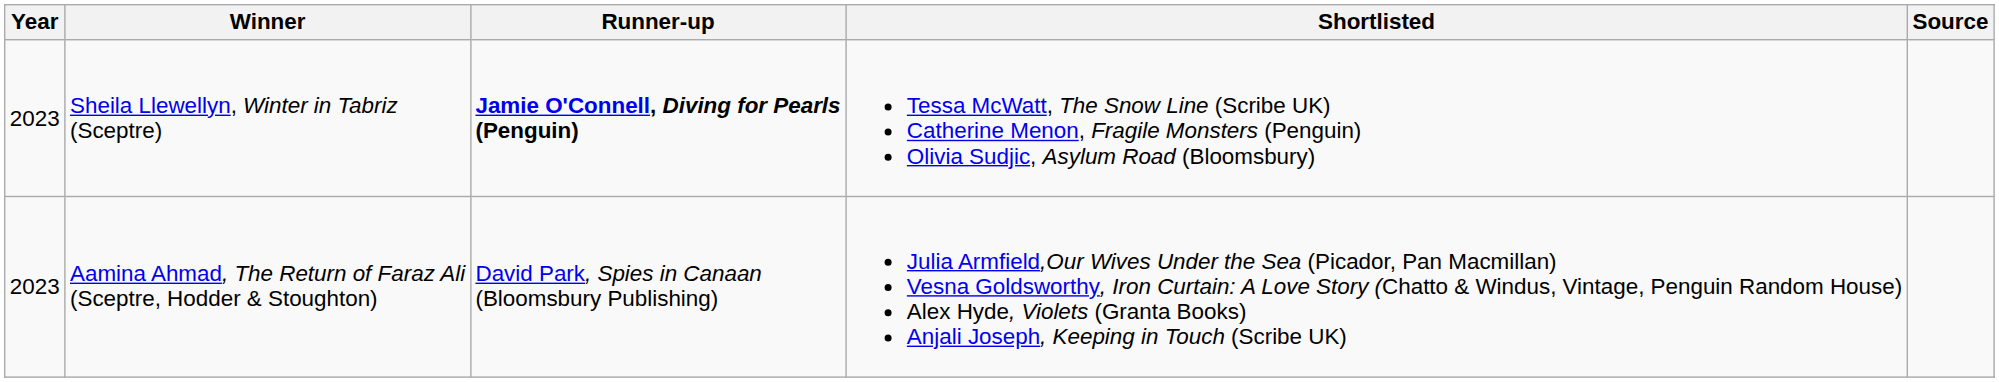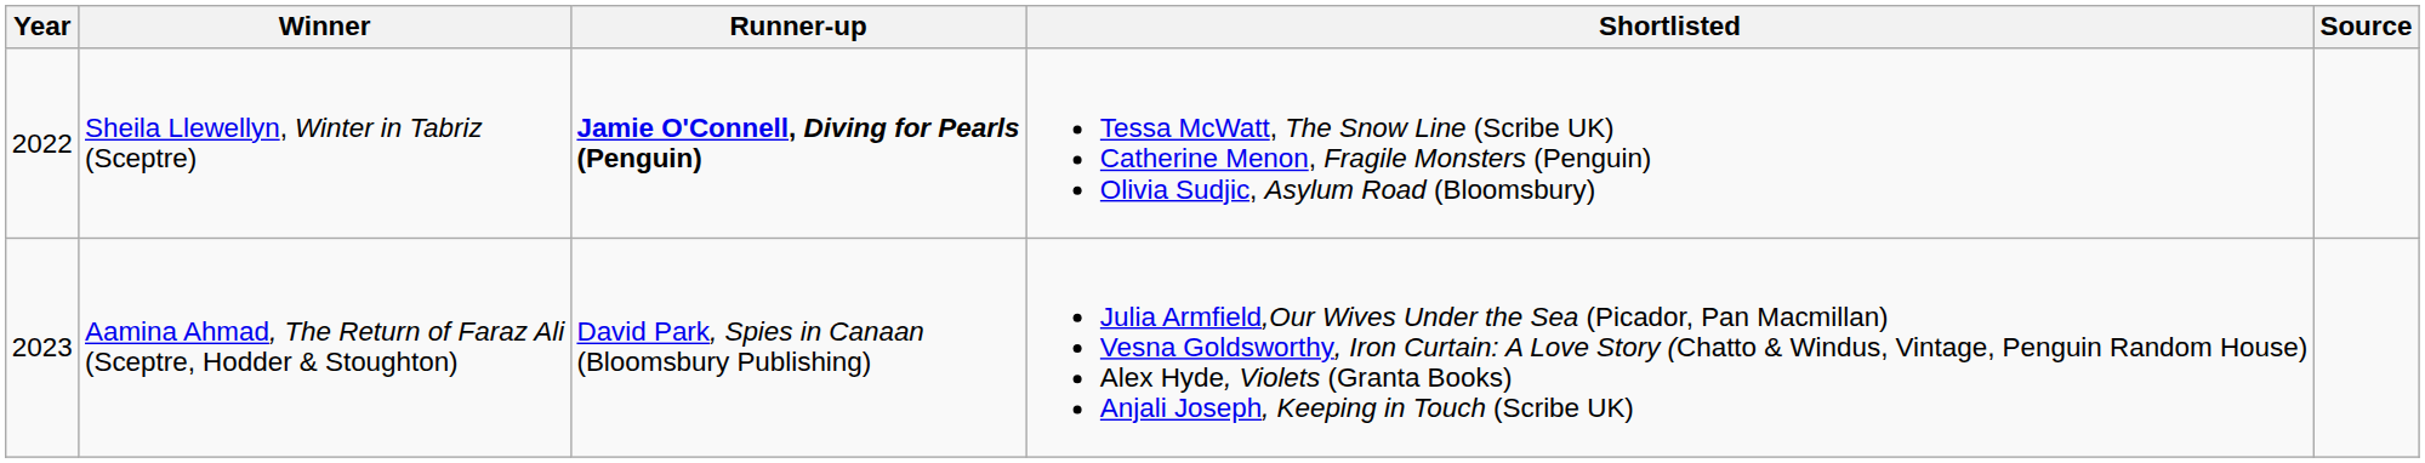Sheila Llewellyn, Winter in Tabriz (Sceptre) | Year: 2023 -> 2022
